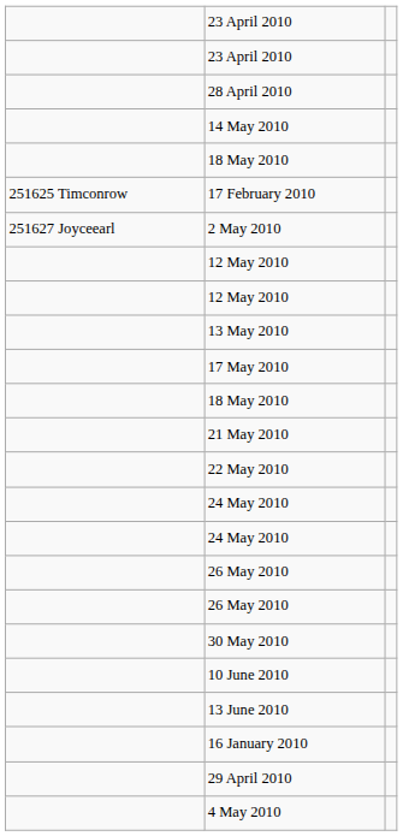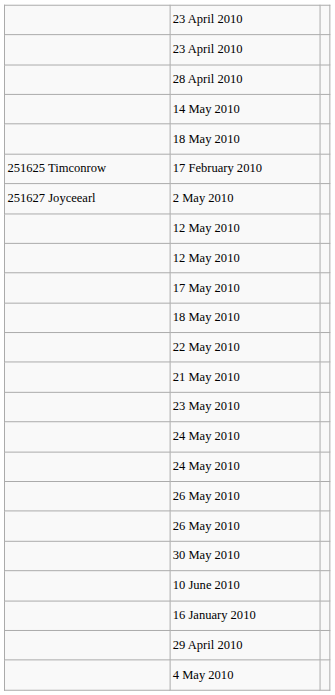- row: 13 May 2010
rows swapped: 21 May 2010 <-> 22 May 2010
+ row: 23 May 2010
- row: 13 June 2010
